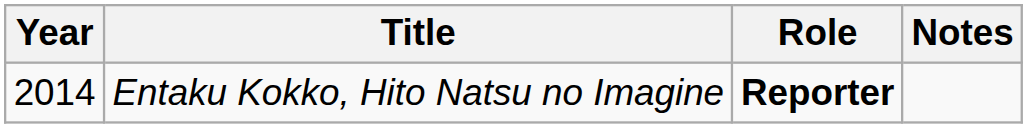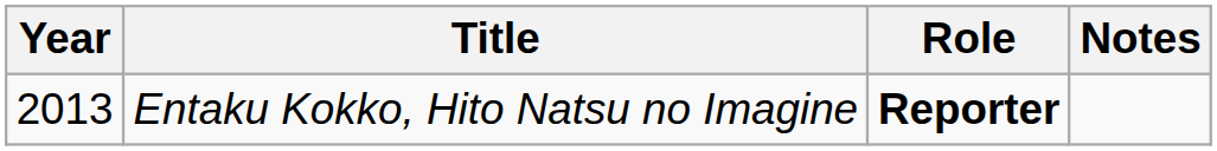Entaku Kokko, Hito Natsu no Imagine | Year: 2014 -> 2013
